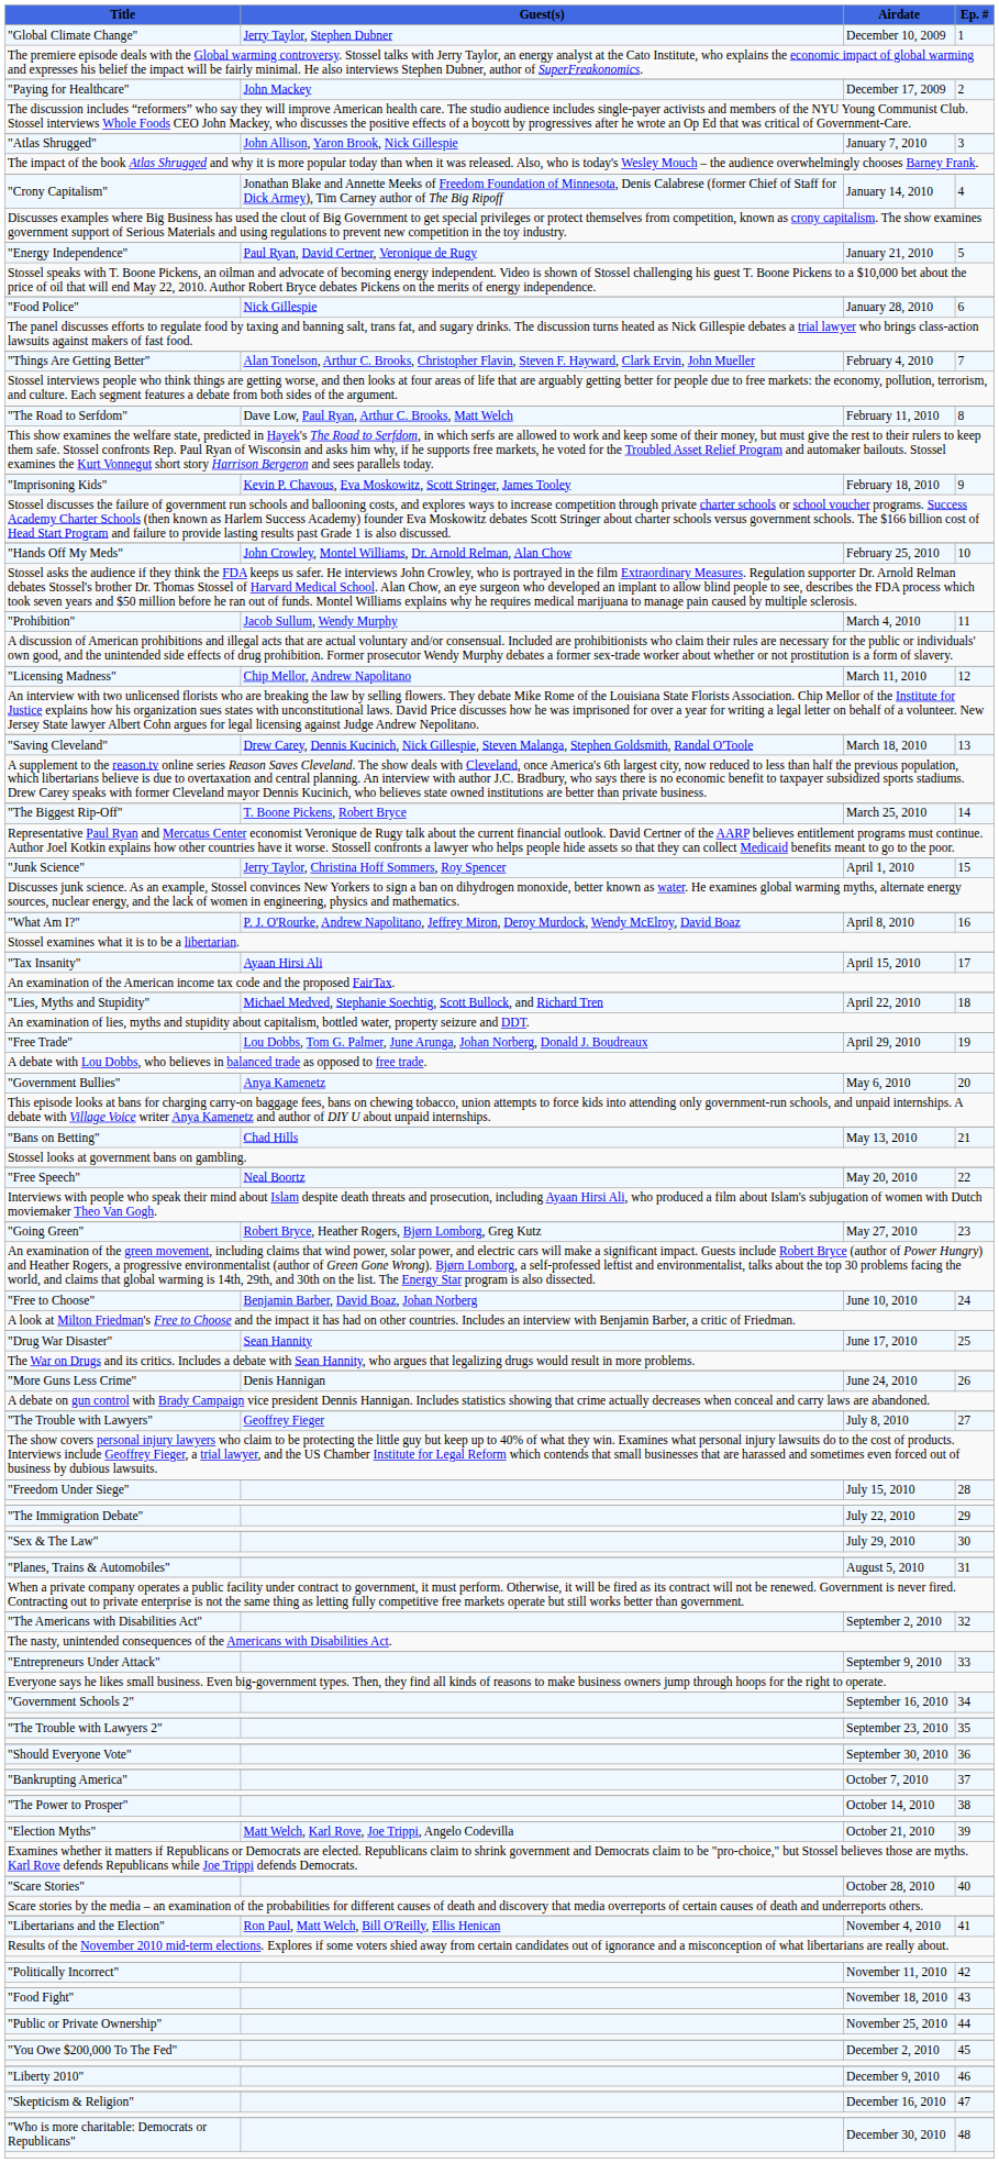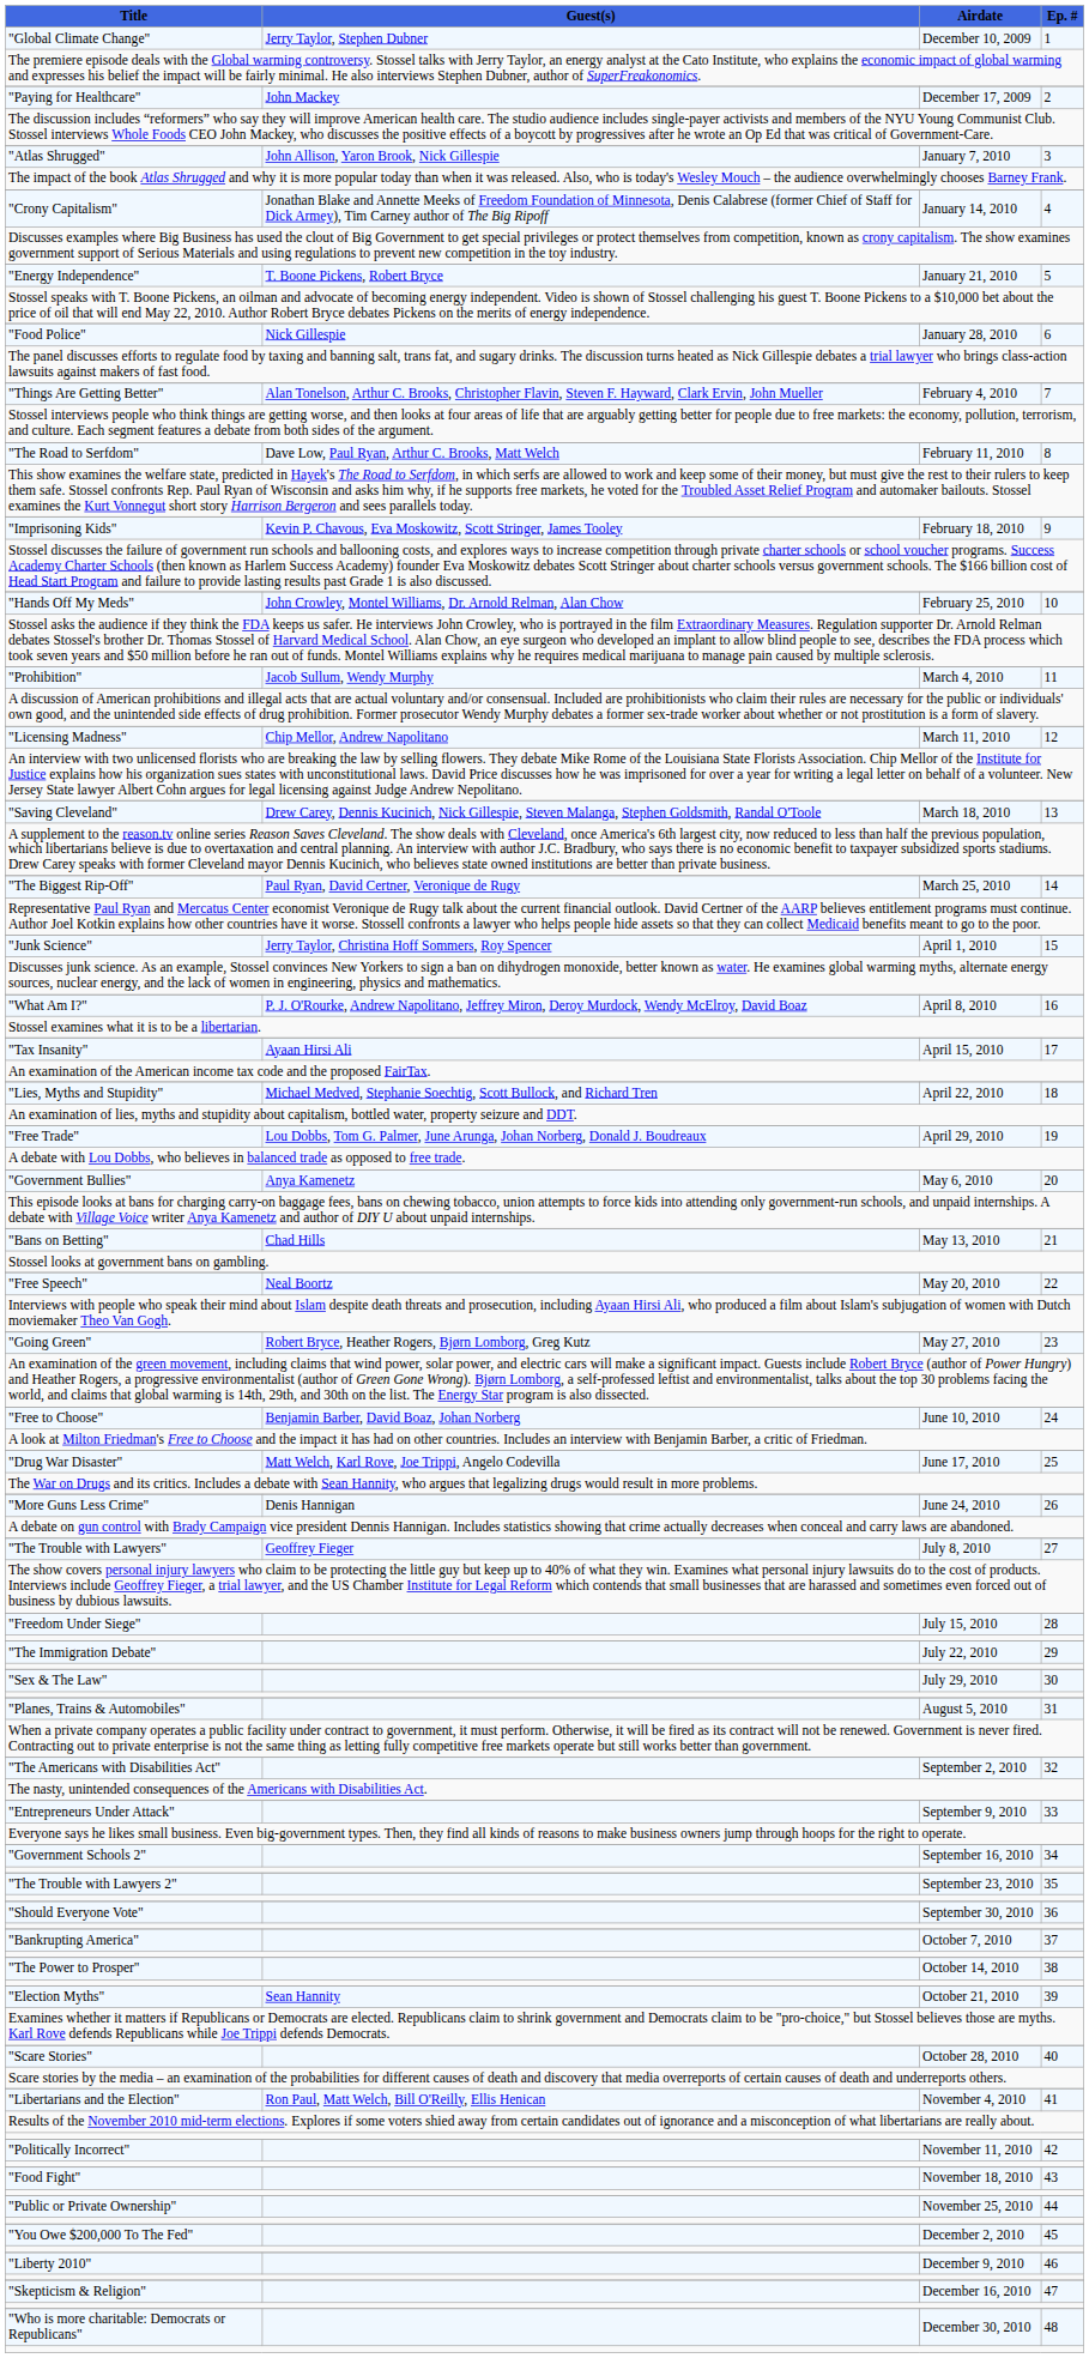"Energy Independence" | Guest(s): Paul Ryan, David Certner, Veronique de Rugy -> T. Boone Pickens, Robert Bryce
"The Biggest Rip-Off" | Guest(s): T. Boone Pickens, Robert Bryce -> Paul Ryan, David Certner, Veronique de Rugy
"Drug War Disaster" | Guest(s): Sean Hannity -> Matt Welch, Karl Rove, Joe Trippi, Angelo Codevilla
"Election Myths" | Guest(s): Matt Welch, Karl Rove, Joe Trippi, Angelo Codevilla -> Sean Hannity
